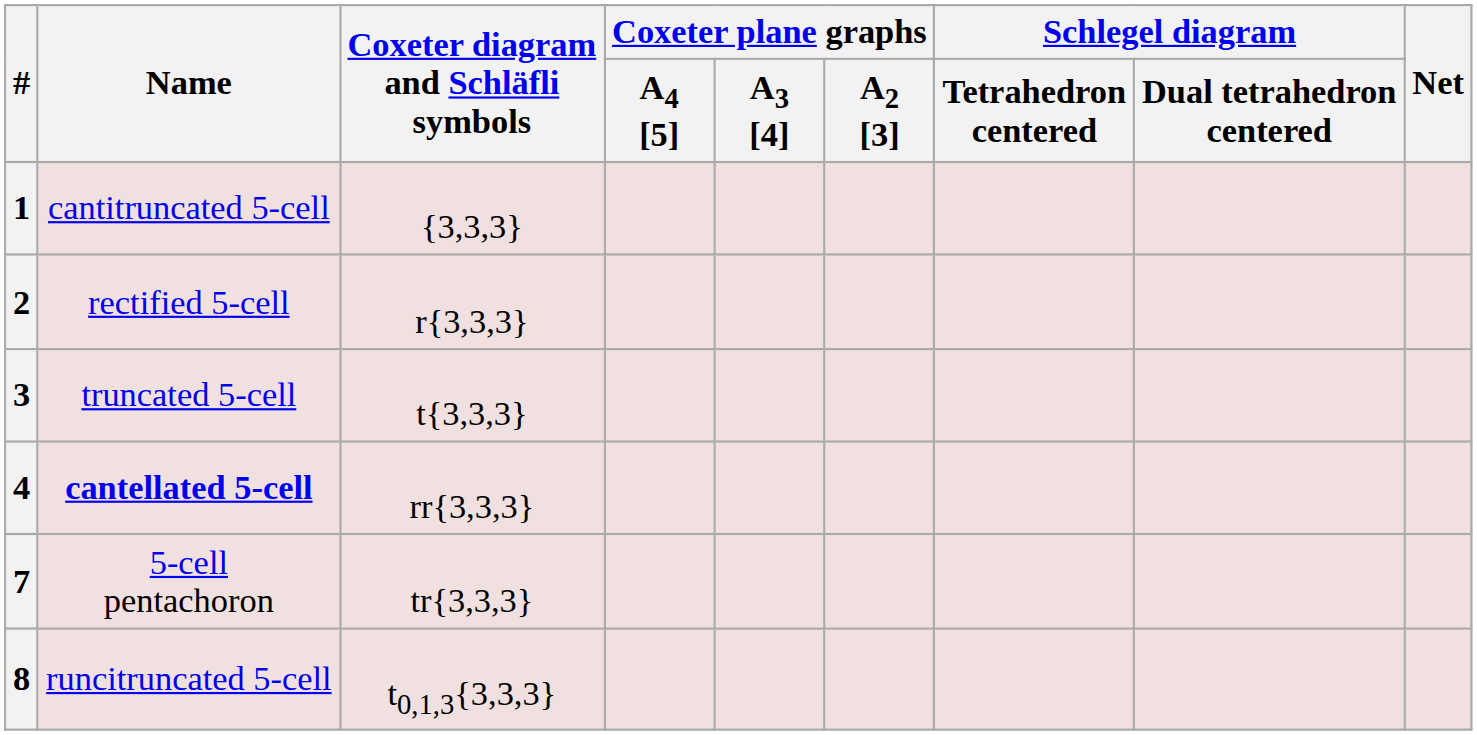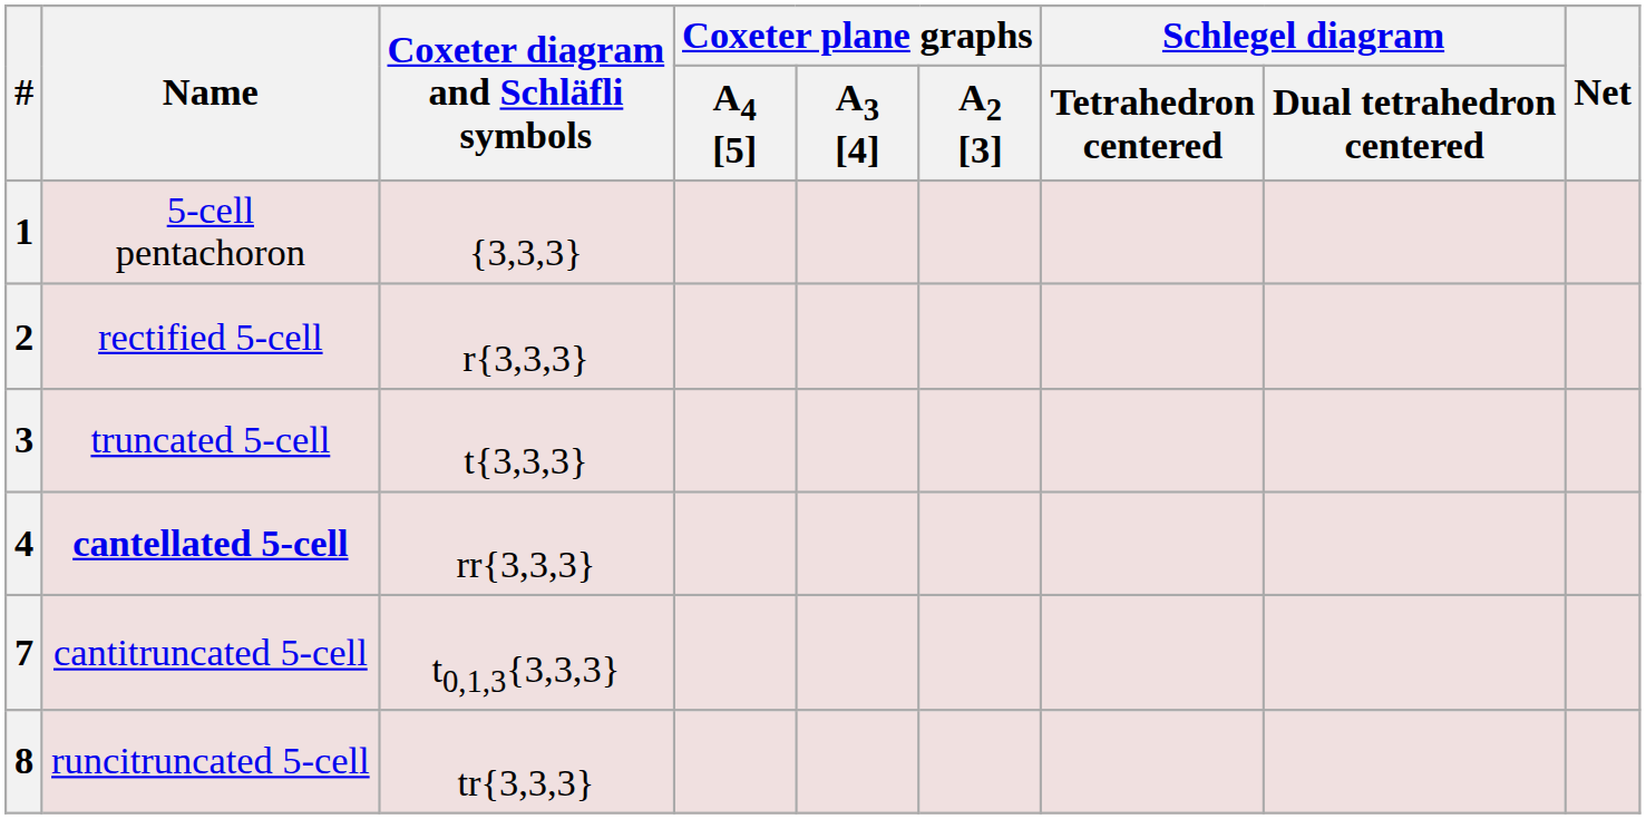1 | Name: cantitruncated 5-cell -> 5-cell pentachoron
7 | Name: 5-cell pentachoron -> cantitruncated 5-cell
7 | Coxeter diagram and Schläfli symbols: tr{3,3,3} -> t0,1,3{3,3,3}
8 | Coxeter diagram and Schläfli symbols: t0,1,3{3,3,3} -> tr{3,3,3}
